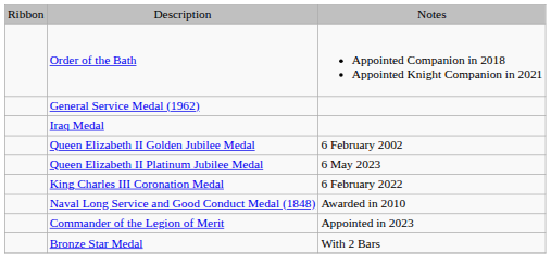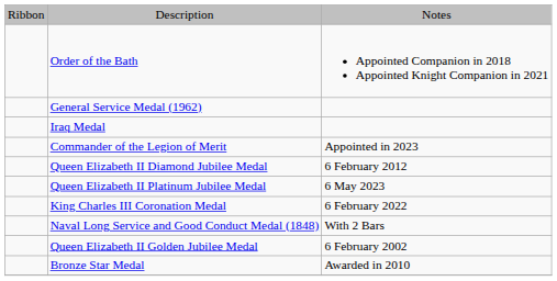rows swapped: Queen Elizabeth II Golden Jubilee Medal <-> Commander of the Legion of Merit
+ row: Queen Elizabeth II Diamond Jubilee Medal | 6 February 2012
Naval Long Service and Good Conduct Medal (1848) | column 3: Awarded in 2010 -> With 2 Bars
Bronze Star Medal | column 3: With 2 Bars -> Awarded in 2010
